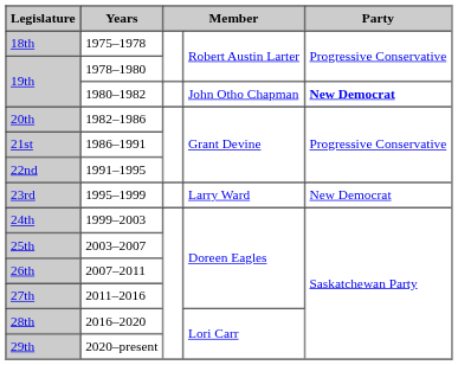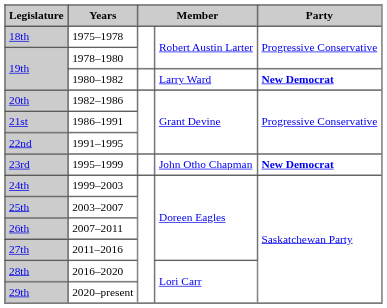19th / 1980–1982 | column 4: John Otho Chapman -> Larry Ward
23rd | column 4: Larry Ward -> John Otho Chapman
23rd | Party: normal -> bold
